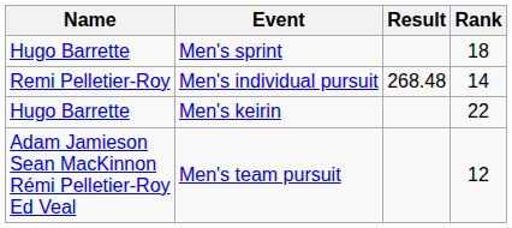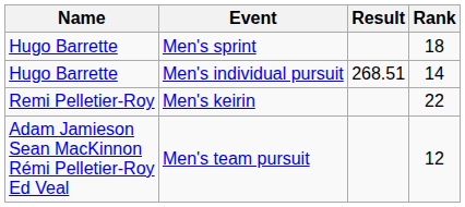Men's individual pursuit | Name: Remi Pelletier-Roy -> Hugo Barrette
Men's individual pursuit | Result: 268.48 -> 268.51
Men's keirin | Name: Hugo Barrette -> Remi Pelletier-Roy
